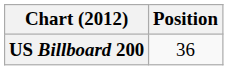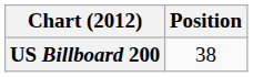US Billboard 200 | Position: 36 -> 38
